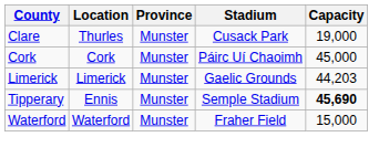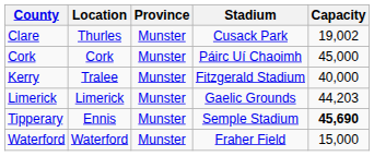Clare | Capacity: 19,000 -> 19,002
+ row: Kerry | Tralee | Munster | Fitzgerald Stadium | 40,000
